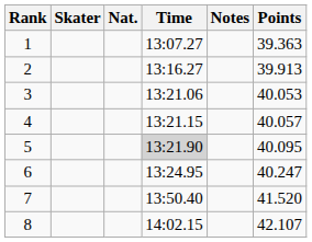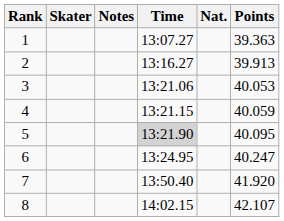columns swapped: Nat. <-> Notes
4 | Points: 40.057 -> 40.059
7 | Points: 41.520 -> 41.920
